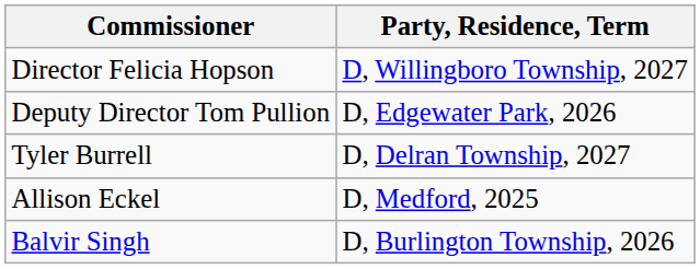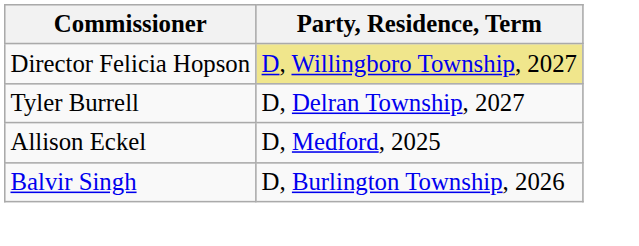Director Felicia Hopson | Party, Residence, Term: no background -> khaki background
- row: Deputy Director Tom Pullion | D, Edgewater Park, 2026
